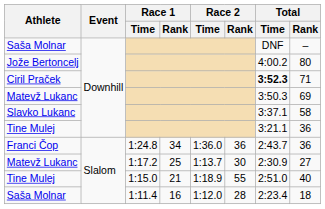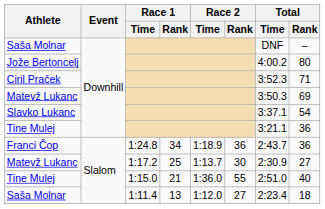Ciril Praček | Total / Time: bold -> normal
Slavko Lukanc | Total / Rank: 58 -> 54
Franci Čop | Race 2 / Time: 1:36.0 -> 1:18.9
Tine Mulej / 1:15.0 | Race 2 / Time: 1:18.9 -> 1:36.0
Saša Molnar / 1:11.4 | Race 1 / Rank: 16 -> 13
Saša Molnar / 1:11.4 | Race 2 / Rank: 28 -> 27
